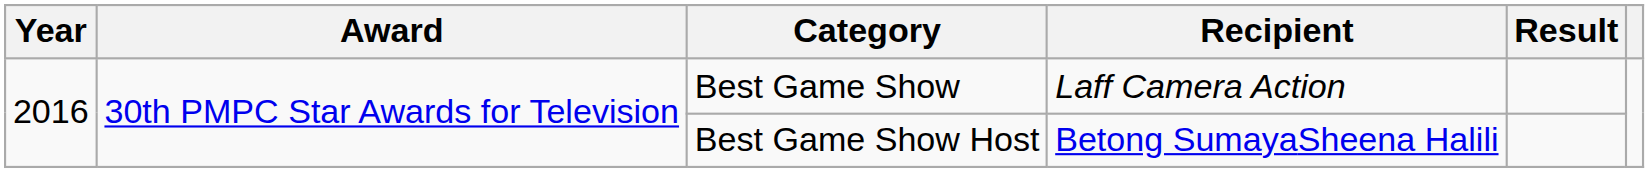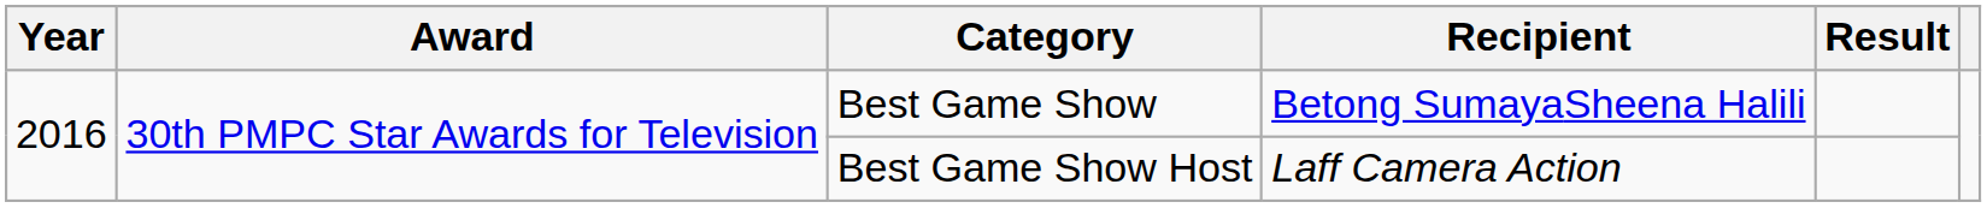Best Game Show | Recipient: Laff Camera Action -> Betong SumayaSheena Halili
Best Game Show Host | Recipient: Betong SumayaSheena Halili -> Laff Camera Action
